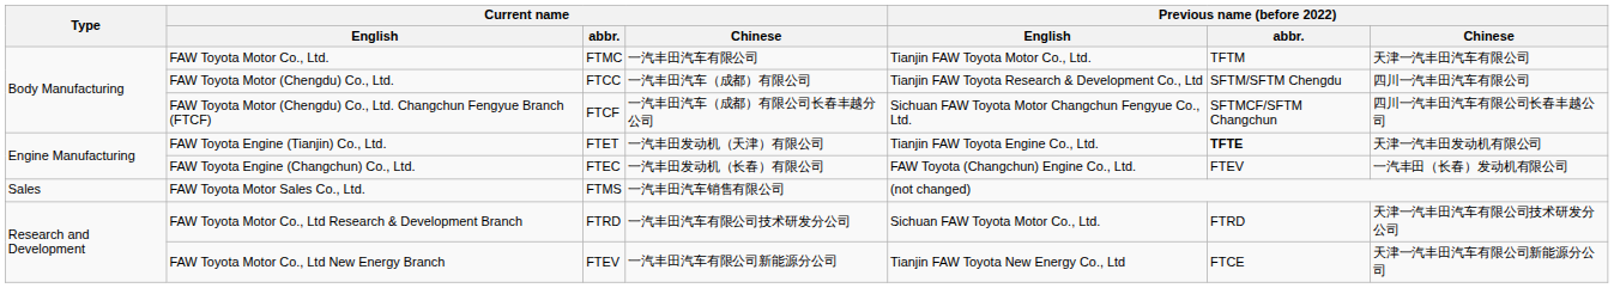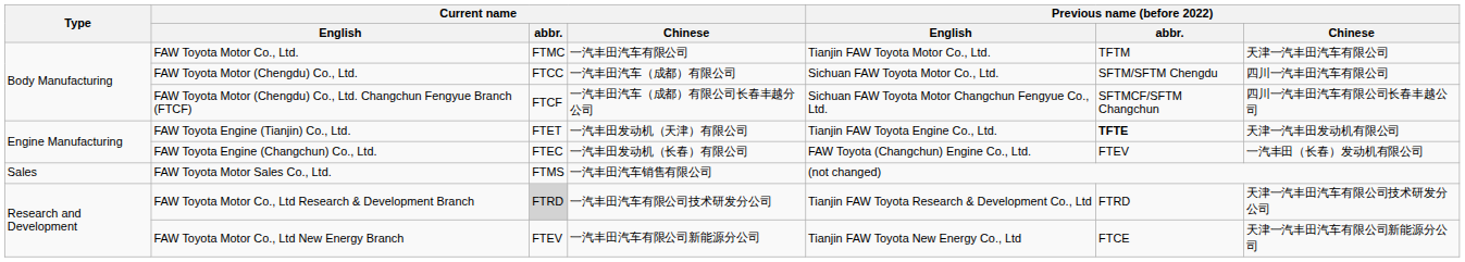FAW Toyota Motor (Chengdu) Co., Ltd. | Previous name (before 2022) / English: Tianjin FAW Toyota Research & Development Co., Ltd -> Sichuan FAW Toyota Motor Co., Ltd.
FAW Toyota Motor Co., Ltd Research & Development Branch | Current name / abbr.: no background -> lightgrey background
FAW Toyota Motor Co., Ltd Research & Development Branch | Previous name (before 2022) / English: Sichuan FAW Toyota Motor Co., Ltd. -> Tianjin FAW Toyota Research & Development Co., Ltd
